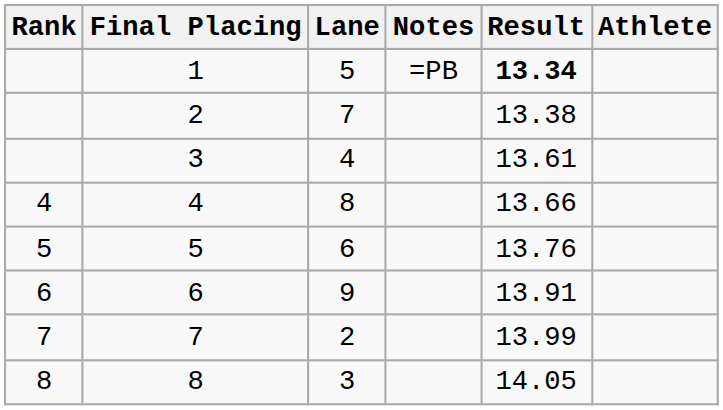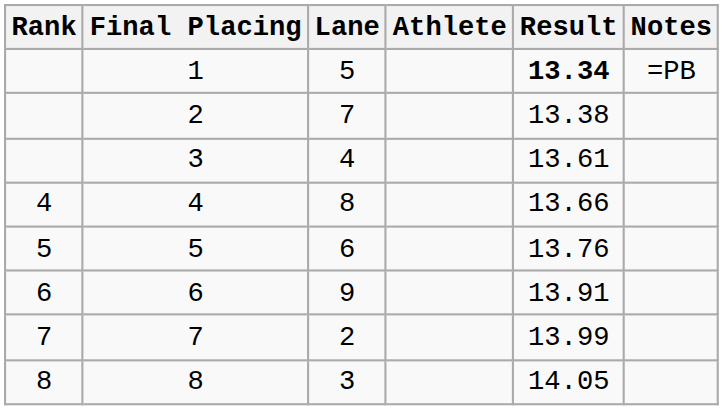columns swapped: Athlete <-> Notes
